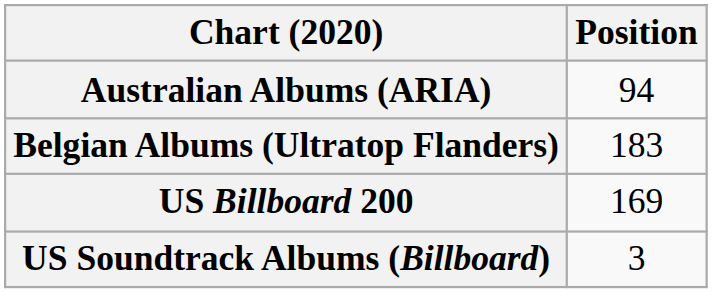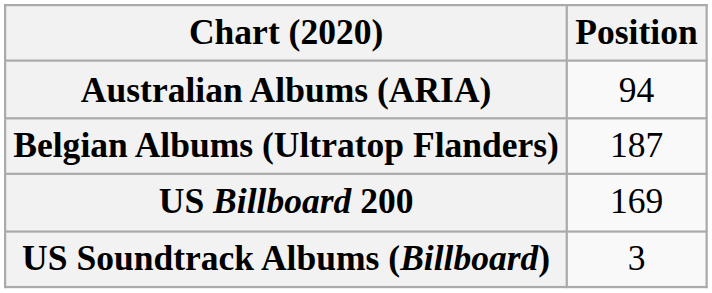Belgian Albums (Ultratop Flanders) | Position: 183 -> 187
